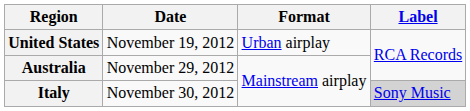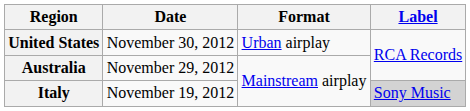United States | Date: November 19, 2012 -> November 30, 2012
Italy | Date: November 30, 2012 -> November 19, 2012
